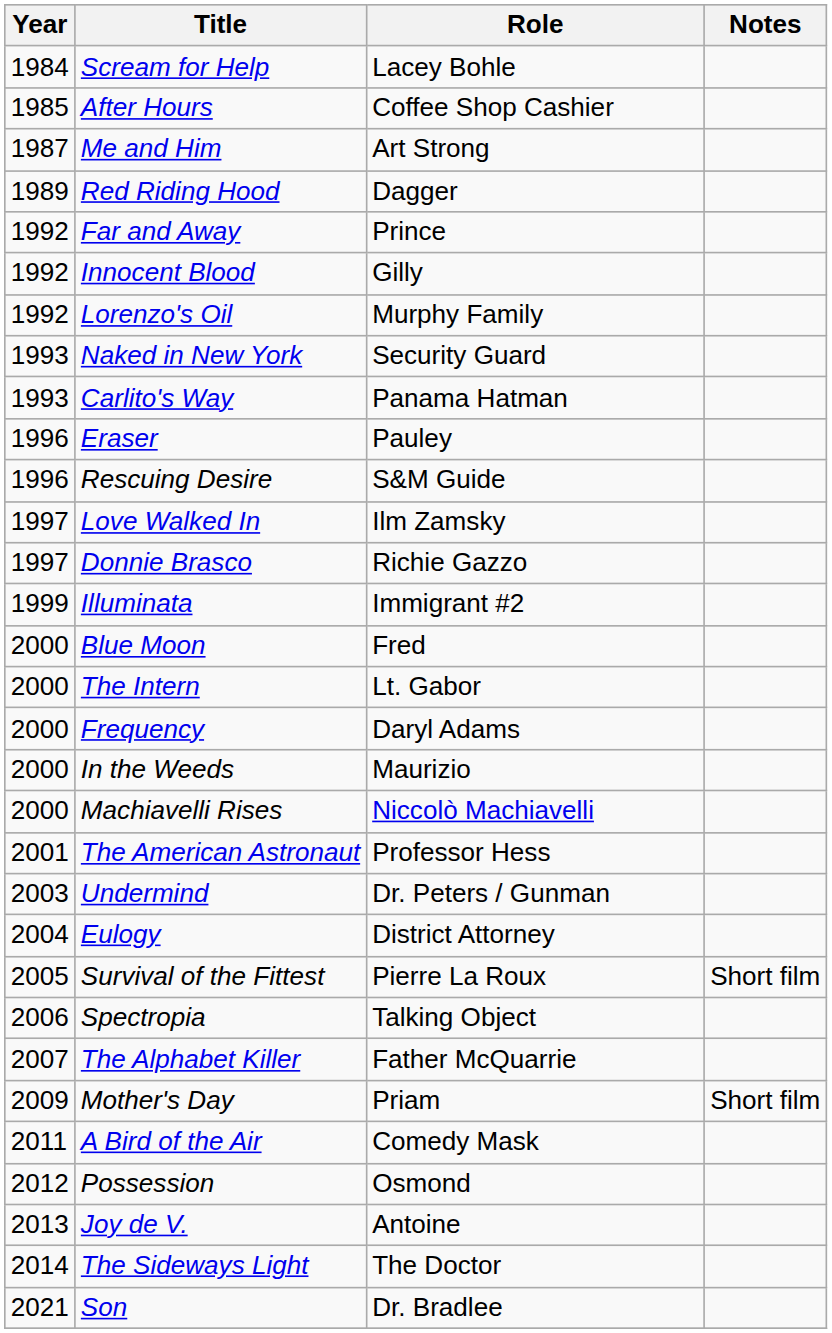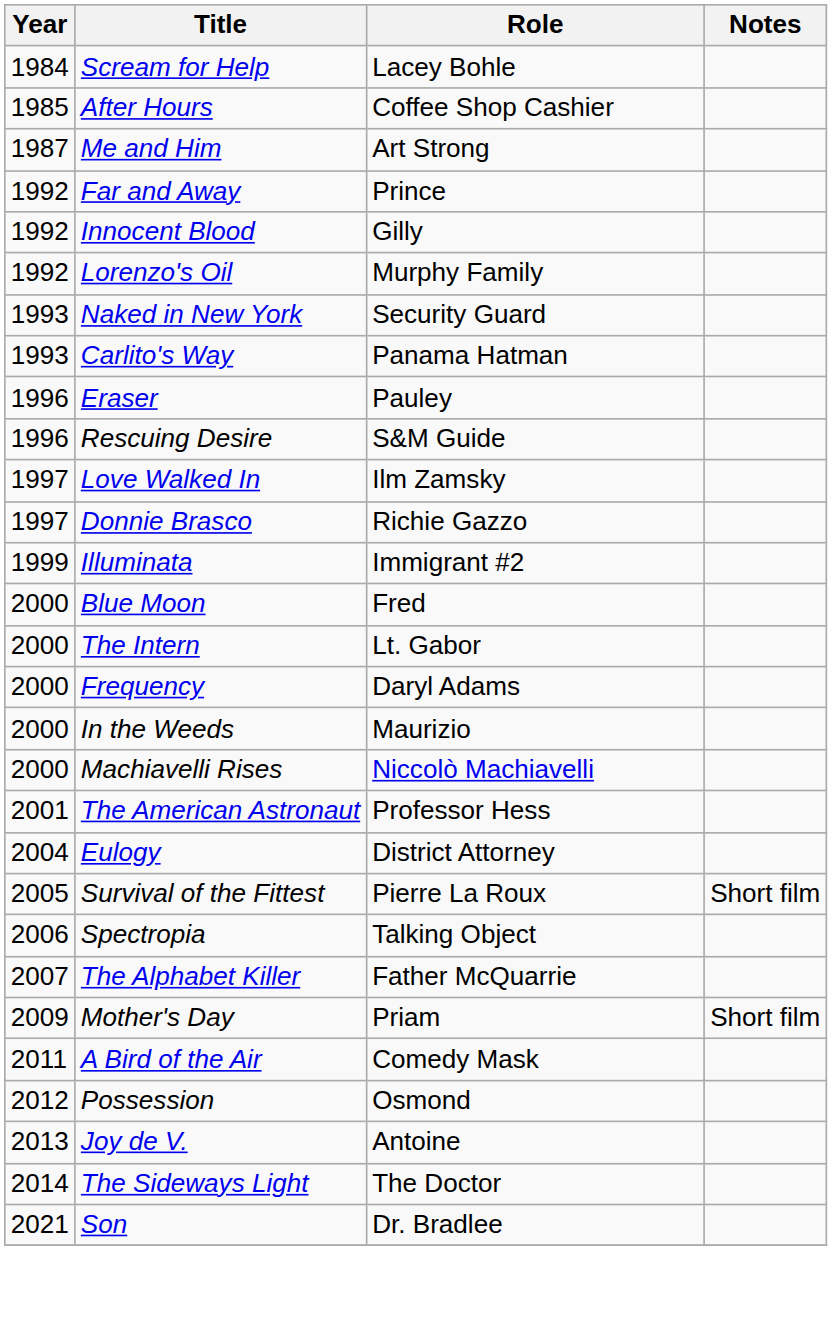- row: 1989 | Red Riding Hood | Dagger
- row: 2003 | Undermind | Dr. Peters / Gunman
